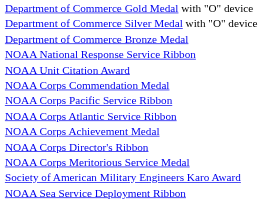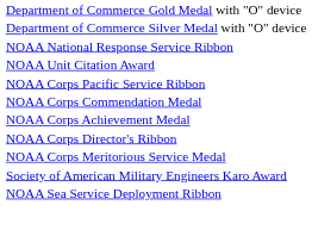- row: Department of Commerce Bronze Medal
rows swapped: NOAA Corps Commendation Medal <-> NOAA Corps Pacific Service Ribbon
- row: NOAA Corps Atlantic Service Ribbon
